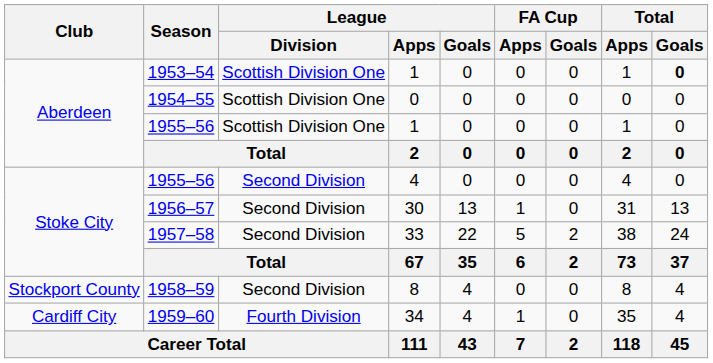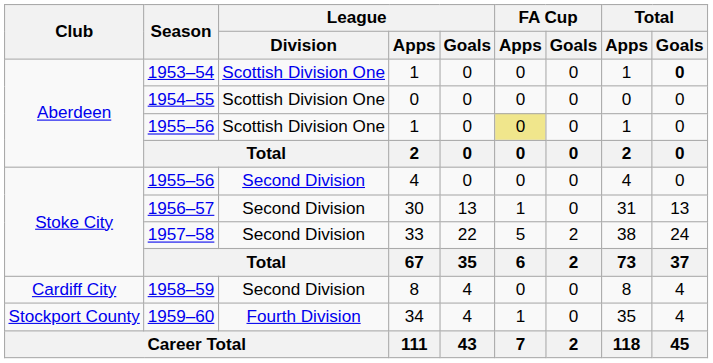1955–56 / 1 | FA Cup / Apps: no background -> khaki background
1958–59 | Club: Stockport County -> Cardiff City
1959–60 | Club: Cardiff City -> Stockport County
